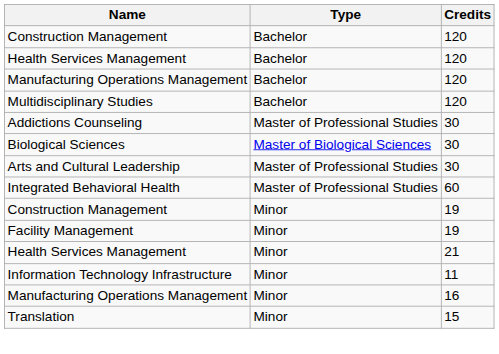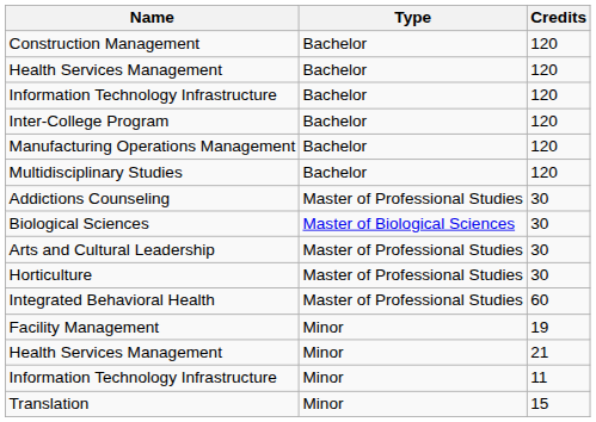+ row: Information Technology Infrastructure | Bachelor | 120
+ row: Inter-College Program | Bachelor | 120
+ row: Horticulture | Master of Professional Studies | 30
- row: Construction Management | Minor | 19
- row: Manufacturing Operations Management | Minor | 16
